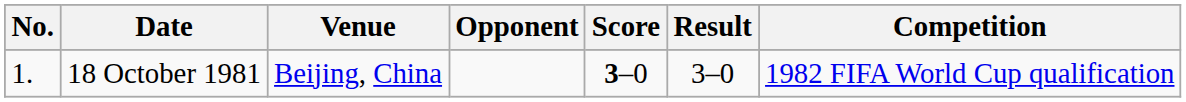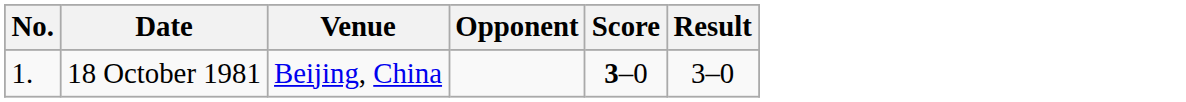- column: Competition | 1982 FIFA World Cup qualification
